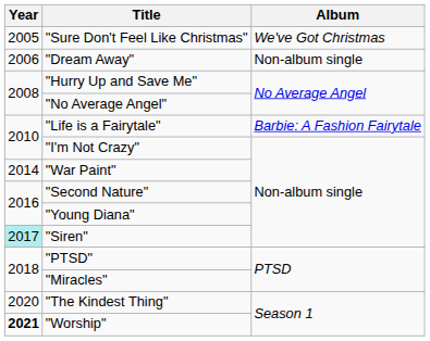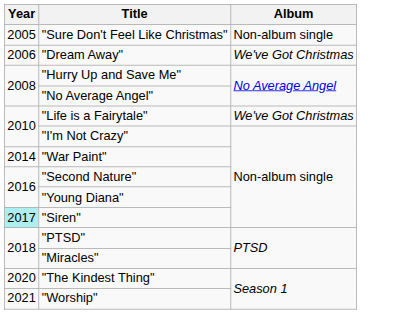"Sure Don't Feel Like Christmas" | Album: We've Got Christmas -> Non-album single
"Dream Away" | Album: Non-album single -> We've Got Christmas
"Life is a Fairytale" | Album: Barbie: A Fashion Fairytale -> We've Got Christmas
"Worship" | Year: bold -> normal
